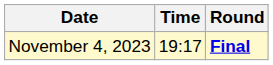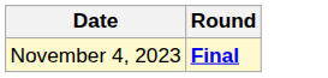- column: Time | 19:17
